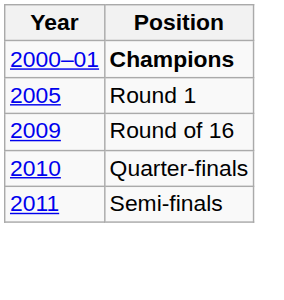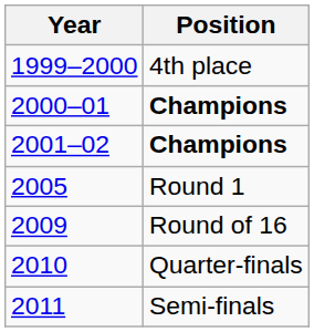+ row: 1999–2000 | 4th place
+ row: 2001–02 | Champions
